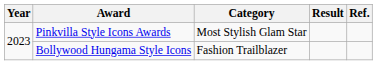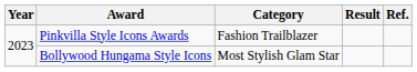Pinkvilla Style Icons Awards | Category: Most Stylish Glam Star -> Fashion Trailblazer
Bollywood Hungama Style Icons | Category: Fashion Trailblazer -> Most Stylish Glam Star
